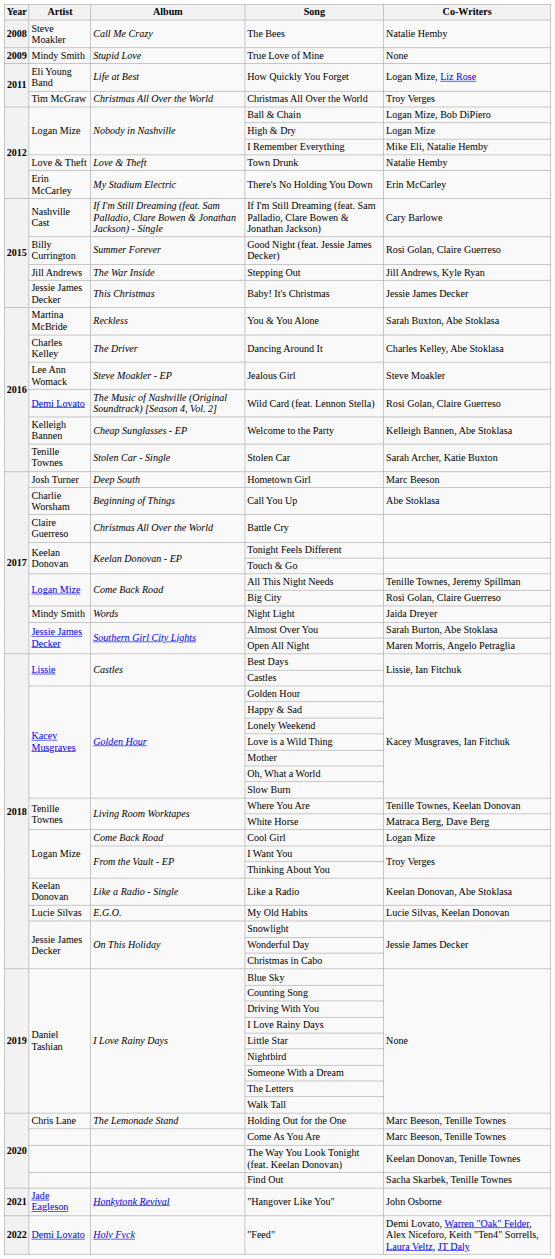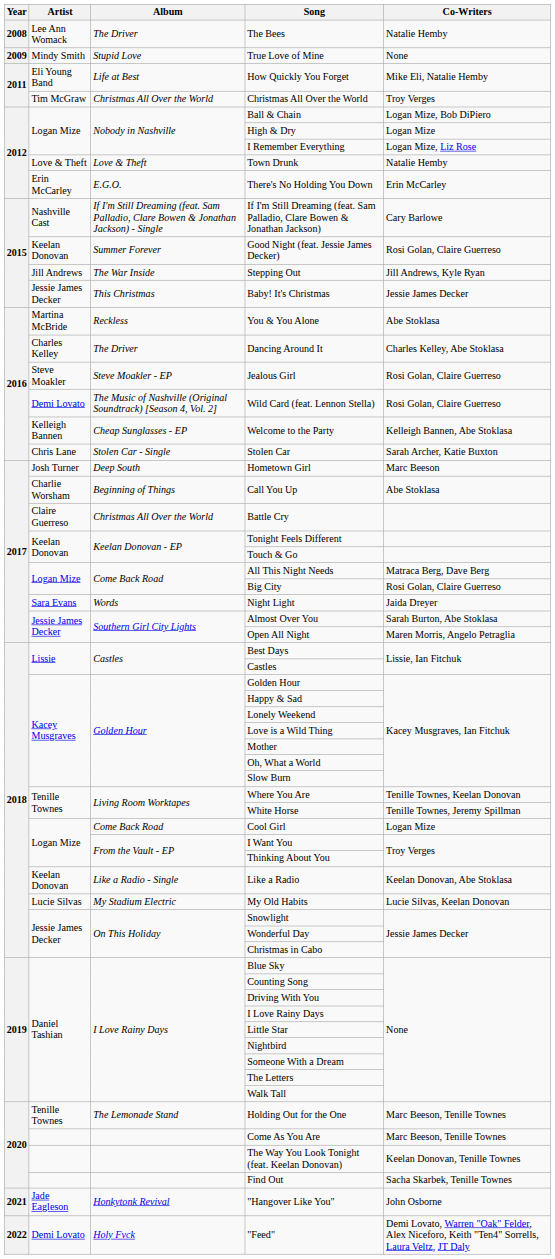The Bees | Artist: Steve Moakler -> Lee Ann Womack
The Bees | Album: Call Me Crazy -> The Driver
How Quickly You Forget | Co-Writers: Logan Mize, Liz Rose -> Mike Eli, Natalie Hemby
I Remember Everything | Co-Writers: Mike Eli, Natalie Hemby -> Logan Mize, Liz Rose
There's No Holding You Down | Album: My Stadium Electric -> E.G.O.
Good Night (feat. Jessie James Decker) | Artist: Billy Currington -> Keelan Donovan
You & You Alone | Co-Writers: Sarah Buxton, Abe Stoklasa -> Abe Stoklasa
Jealous Girl | Artist: Lee Ann Womack -> Steve Moakler
Jealous Girl | Co-Writers: Steve Moakler -> Rosi Golan, Claire Guerreso
Stolen Car | Artist: Tenille Townes -> Chris Lane
All This Night Needs | Co-Writers: Tenille Townes, Jeremy Spillman -> Matraca Berg, Dave Berg
Night Light | Artist: Mindy Smith -> Sara Evans
White Horse | Co-Writers: Matraca Berg, Dave Berg -> Tenille Townes, Jeremy Spillman
My Old Habits | Album: E.G.O. -> My Stadium Electric
Holding Out for the One | Artist: Chris Lane -> Tenille Townes
